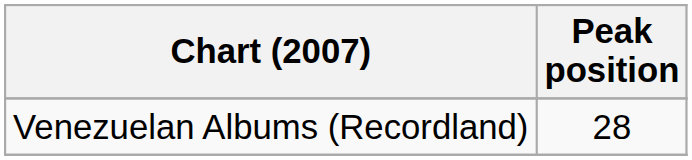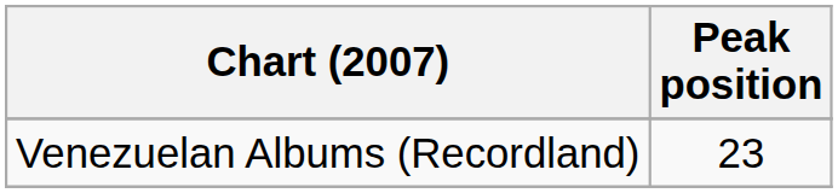Venezuelan Albums (Recordland) | Peak position: 28 -> 23
